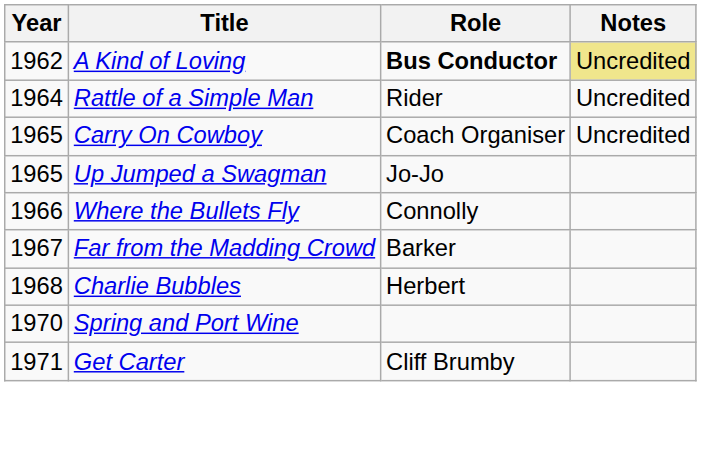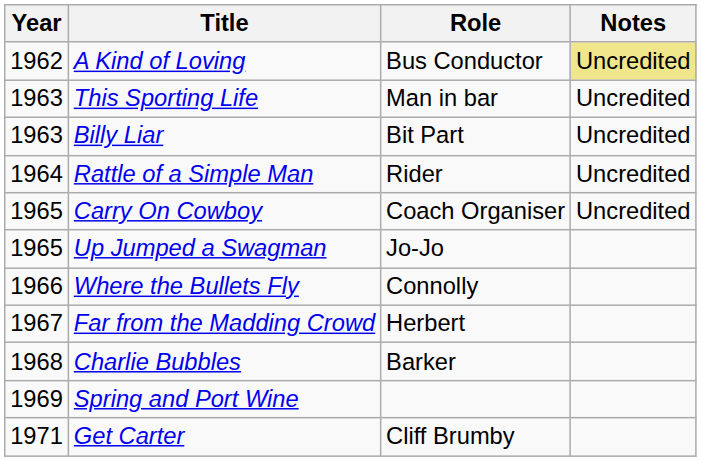A Kind of Loving | Role: bold -> normal
+ row: 1963 | This Sporting Life | Man in bar | Uncredited
+ row: 1963 | Billy Liar | Bit Part | Uncredited
Far from the Madding Crowd | Role: Barker -> Herbert
Charlie Bubbles | Role: Herbert -> Barker
Spring and Port Wine | Year: 1970 -> 1969
